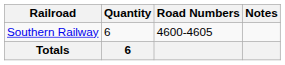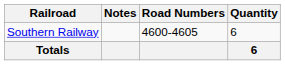columns swapped: Quantity <-> Notes
